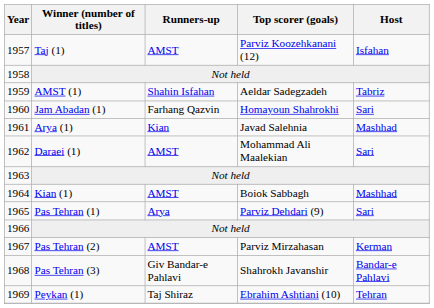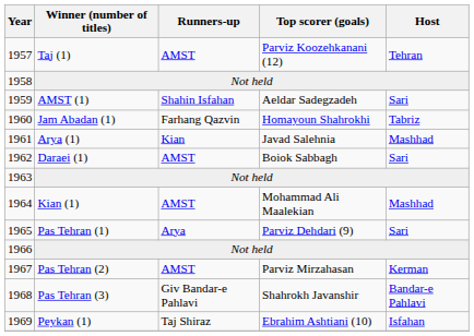1957 | Host: Isfahan -> Tehran
1959 | Host: Tabriz -> Sari
1960 | Host: Sari -> Tabriz
1962 | Top scorer (goals): Mohammad Ali Maalekian -> Boiok Sabbagh
1964 | Top scorer (goals): Boiok Sabbagh -> Mohammad Ali Maalekian
1969 | Host: Tehran -> Isfahan
